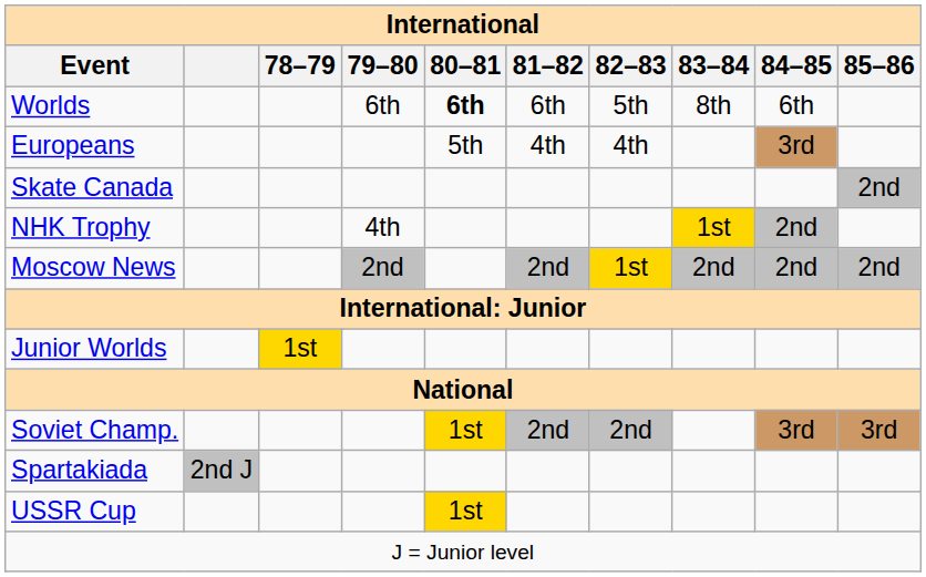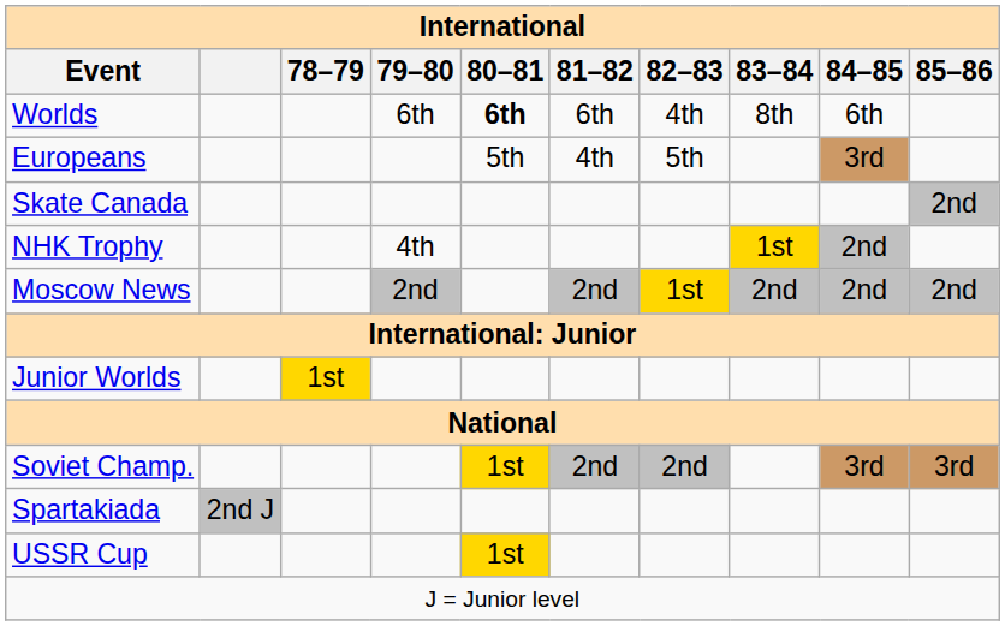Worlds | 82–83: 5th -> 4th
Europeans | 82–83: 4th -> 5th
